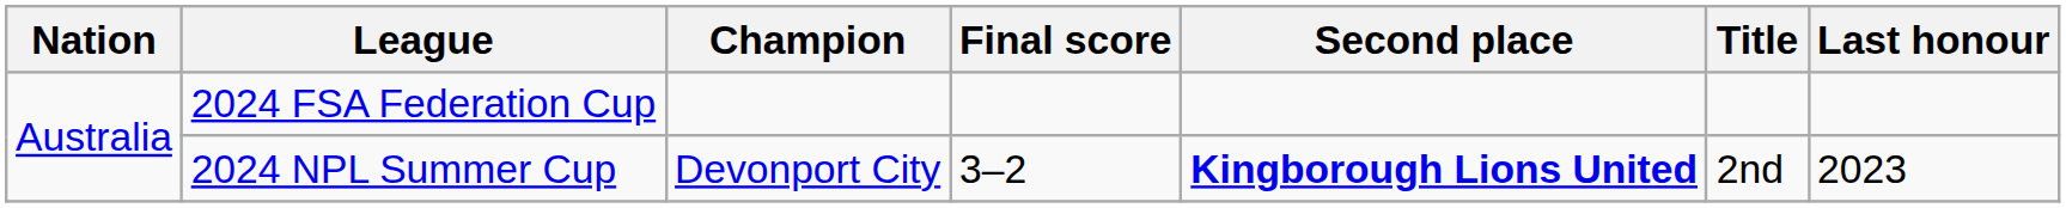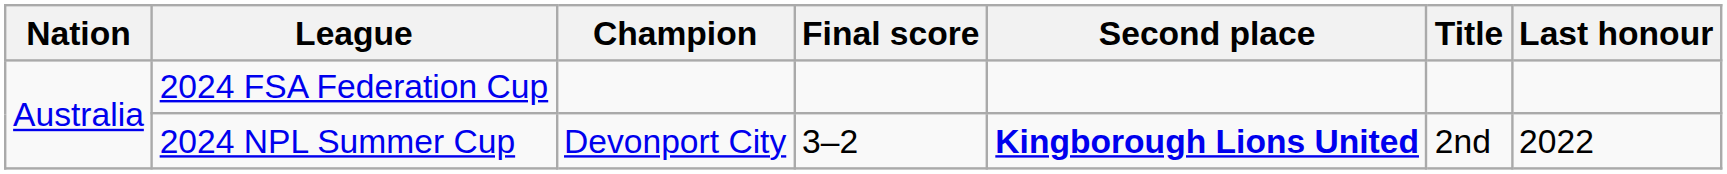2024 NPL Summer Cup | Last honour: 2023 -> 2022
